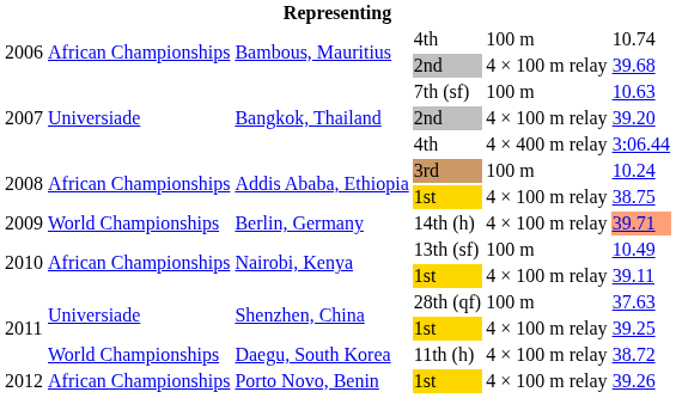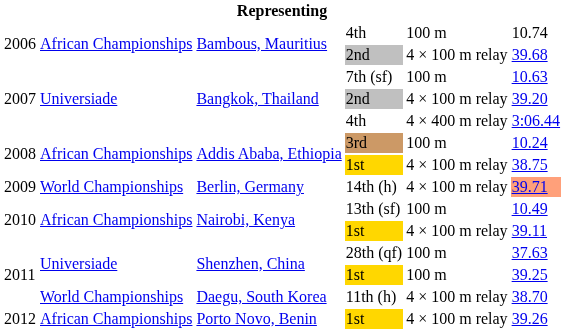Shenzhen, China / 1st | column 5: 4 × 100 m relay -> 100 m
11th (h) | column 6: 38.72 -> 38.70
